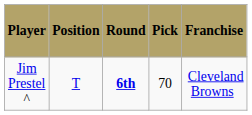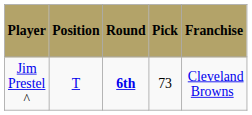Jim Prestel ^ | Pick: 70 -> 73
